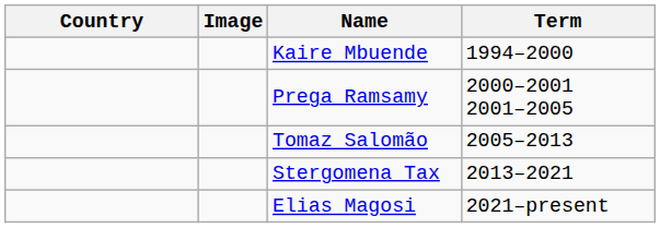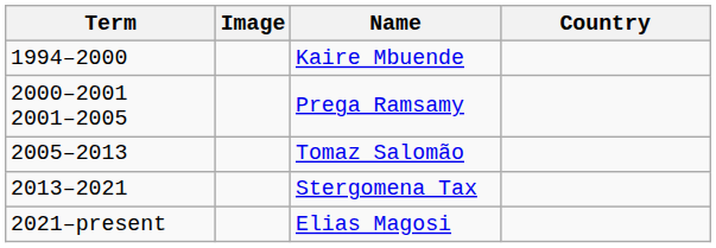columns swapped: Country <-> Term
